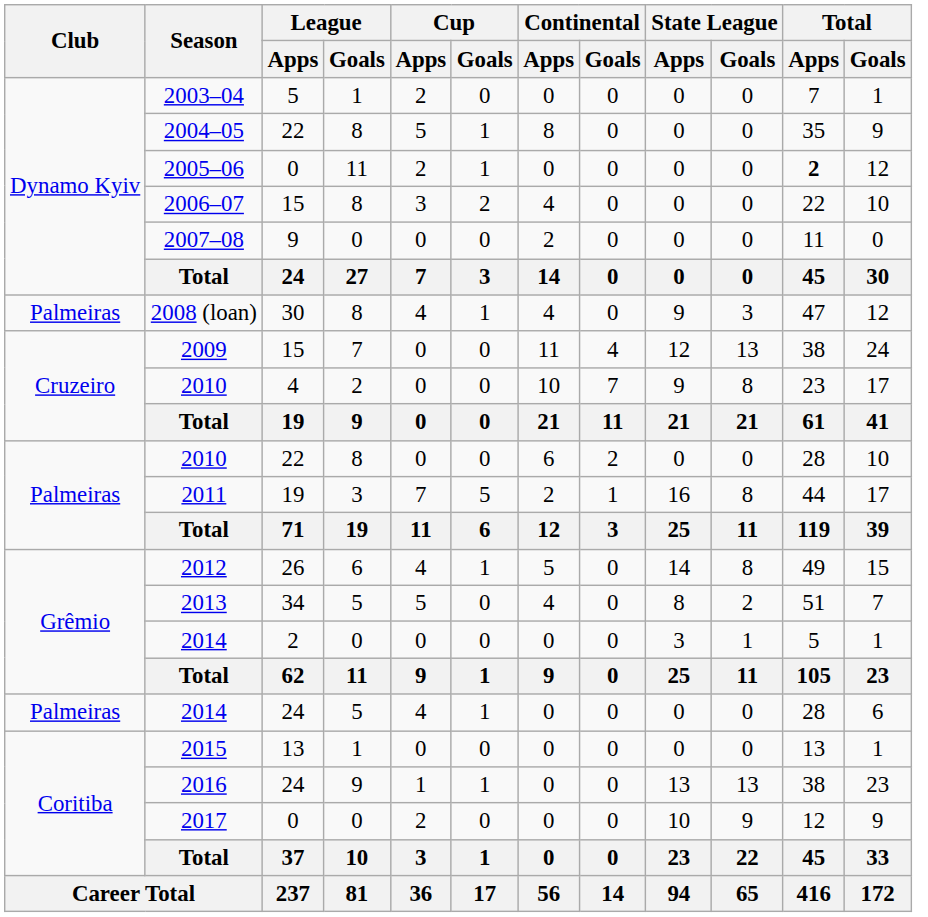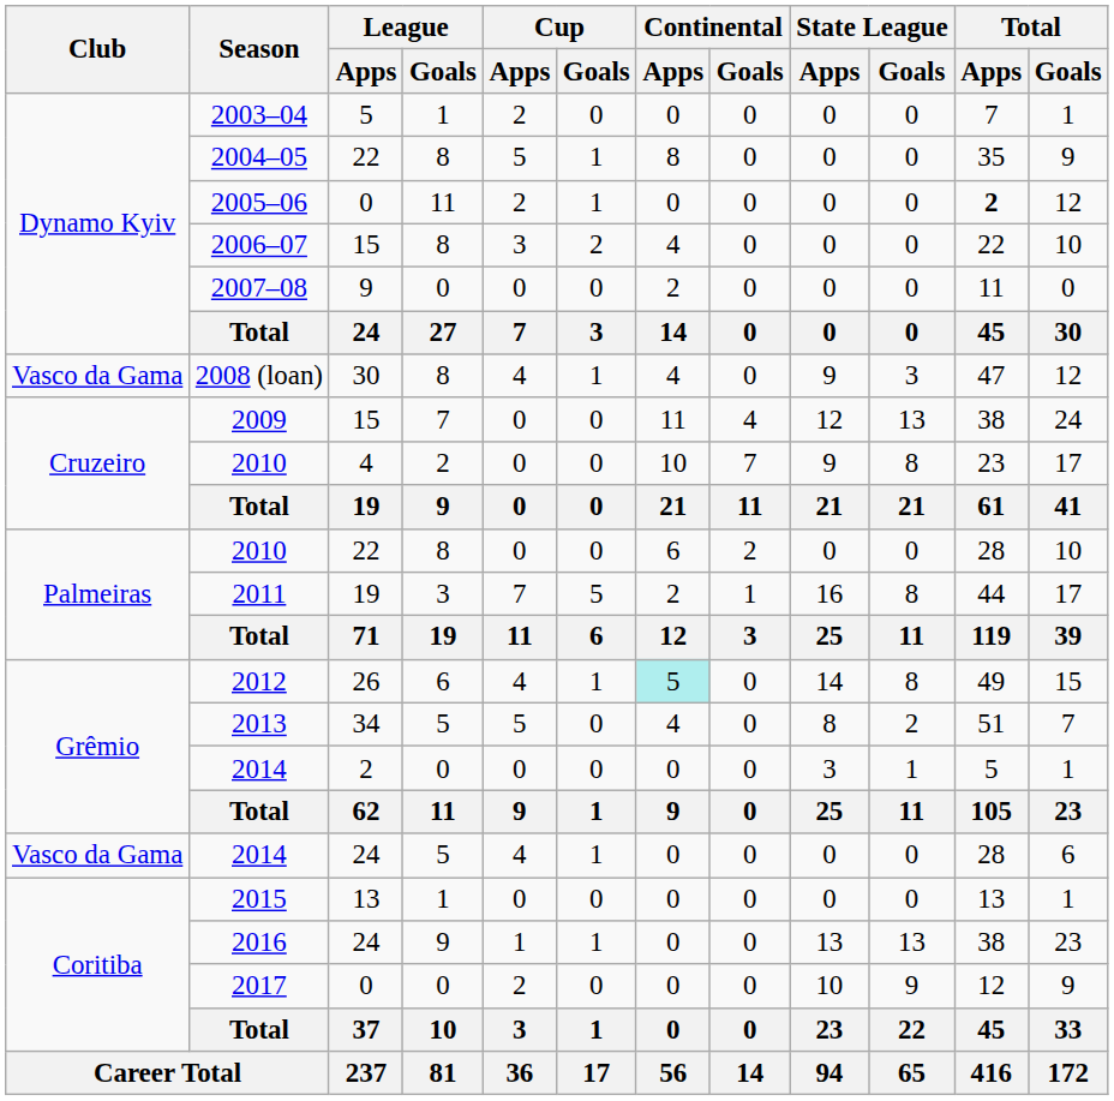2008 (loan) | Club: Palmeiras -> Vasco da Gama
2012 | Continental / Apps: no background -> paleturquoise background
2014 / 24 | Club: Palmeiras -> Vasco da Gama
